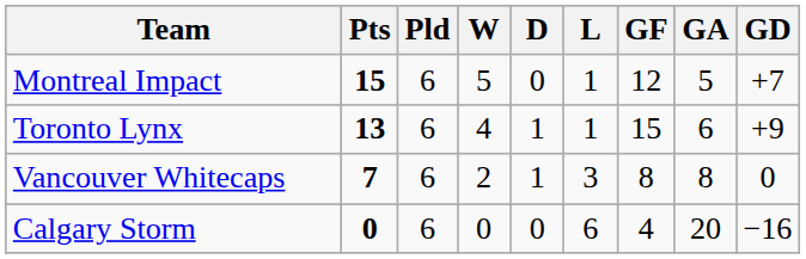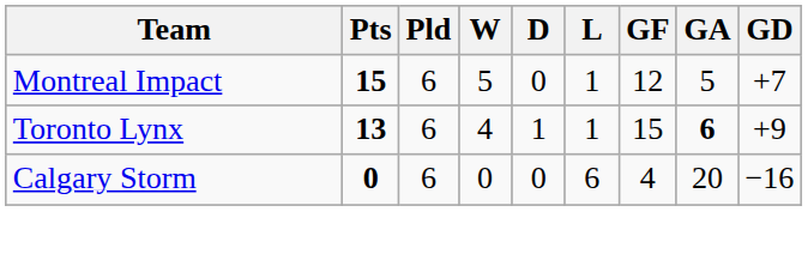Toronto Lynx | GA: normal -> bold
- row: Vancouver Whitecaps | 7 | 6 | 2 | 1 | 3 | 8 | 8 | 0
